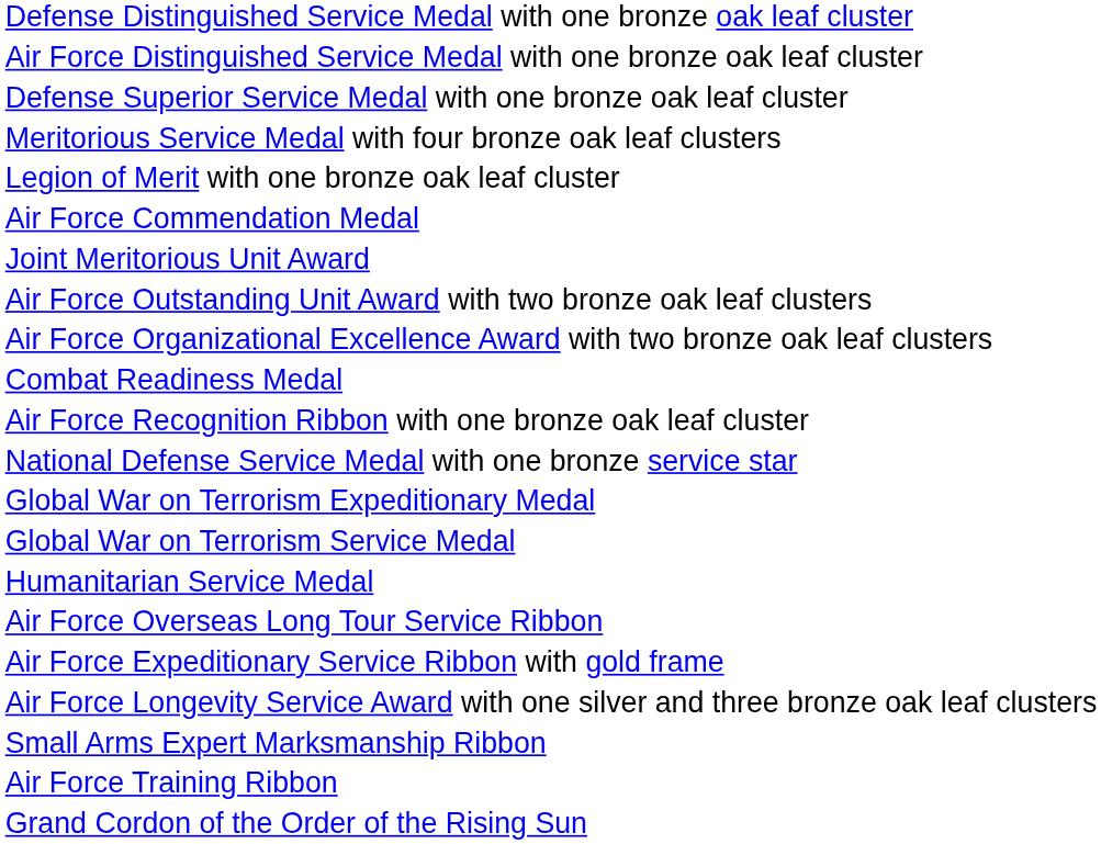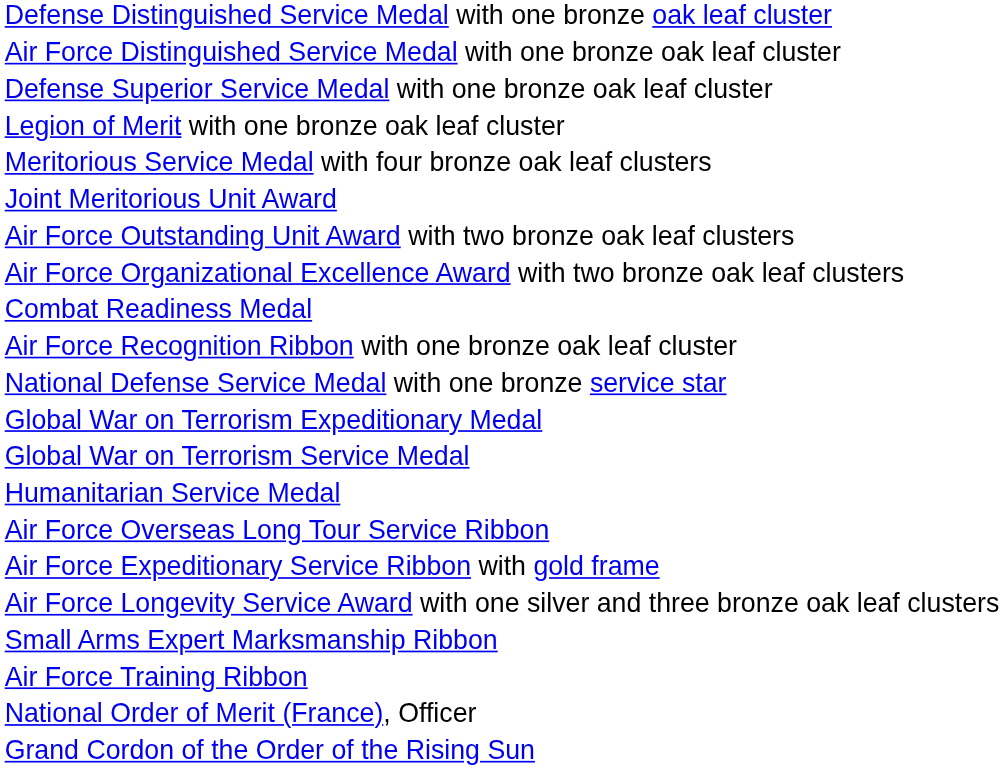rows swapped: Legion of Merit with one bronze oak leaf cluster <-> Meritorious Service Medal with four bronze oak leaf clusters
- row: Air Force Commendation Medal
+ row: National Order of Merit (France), Officer
